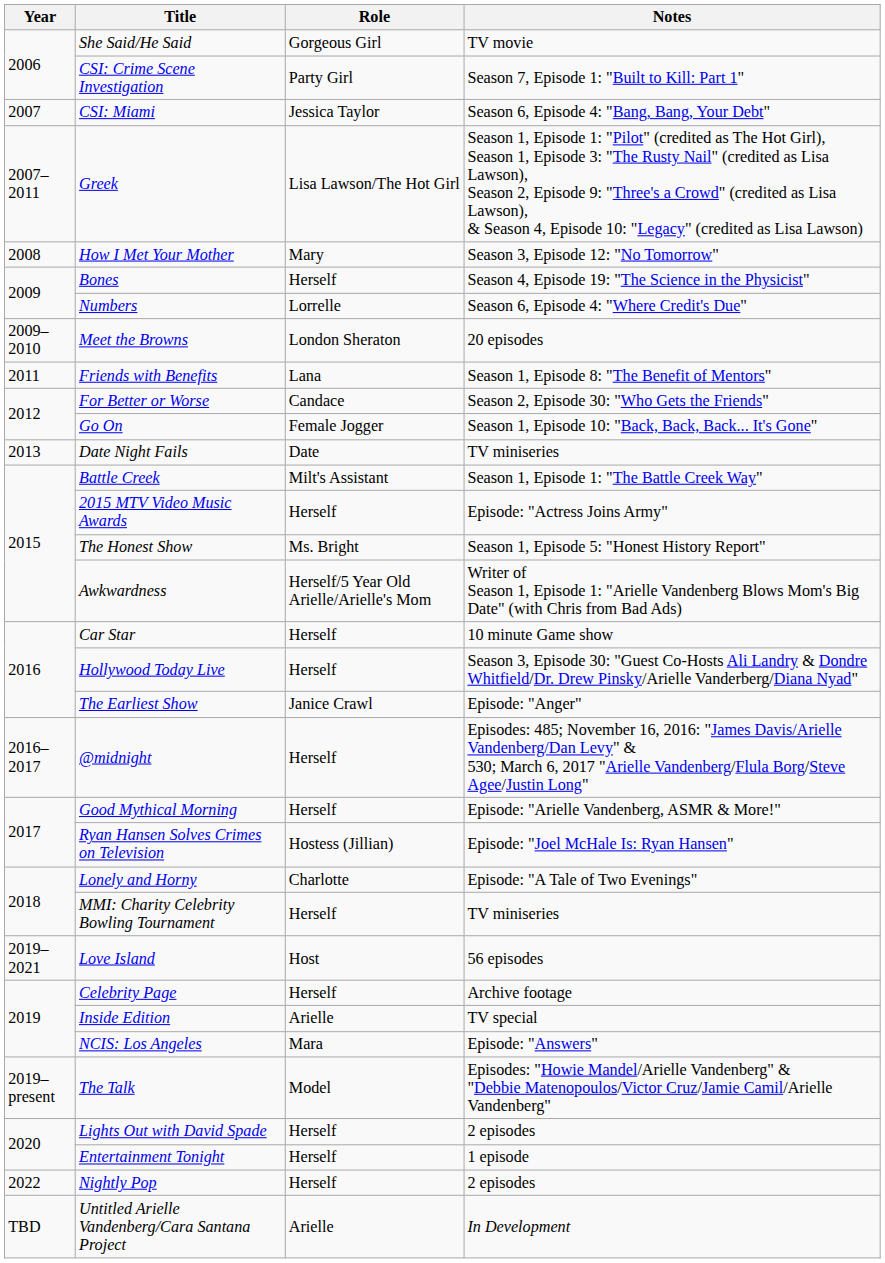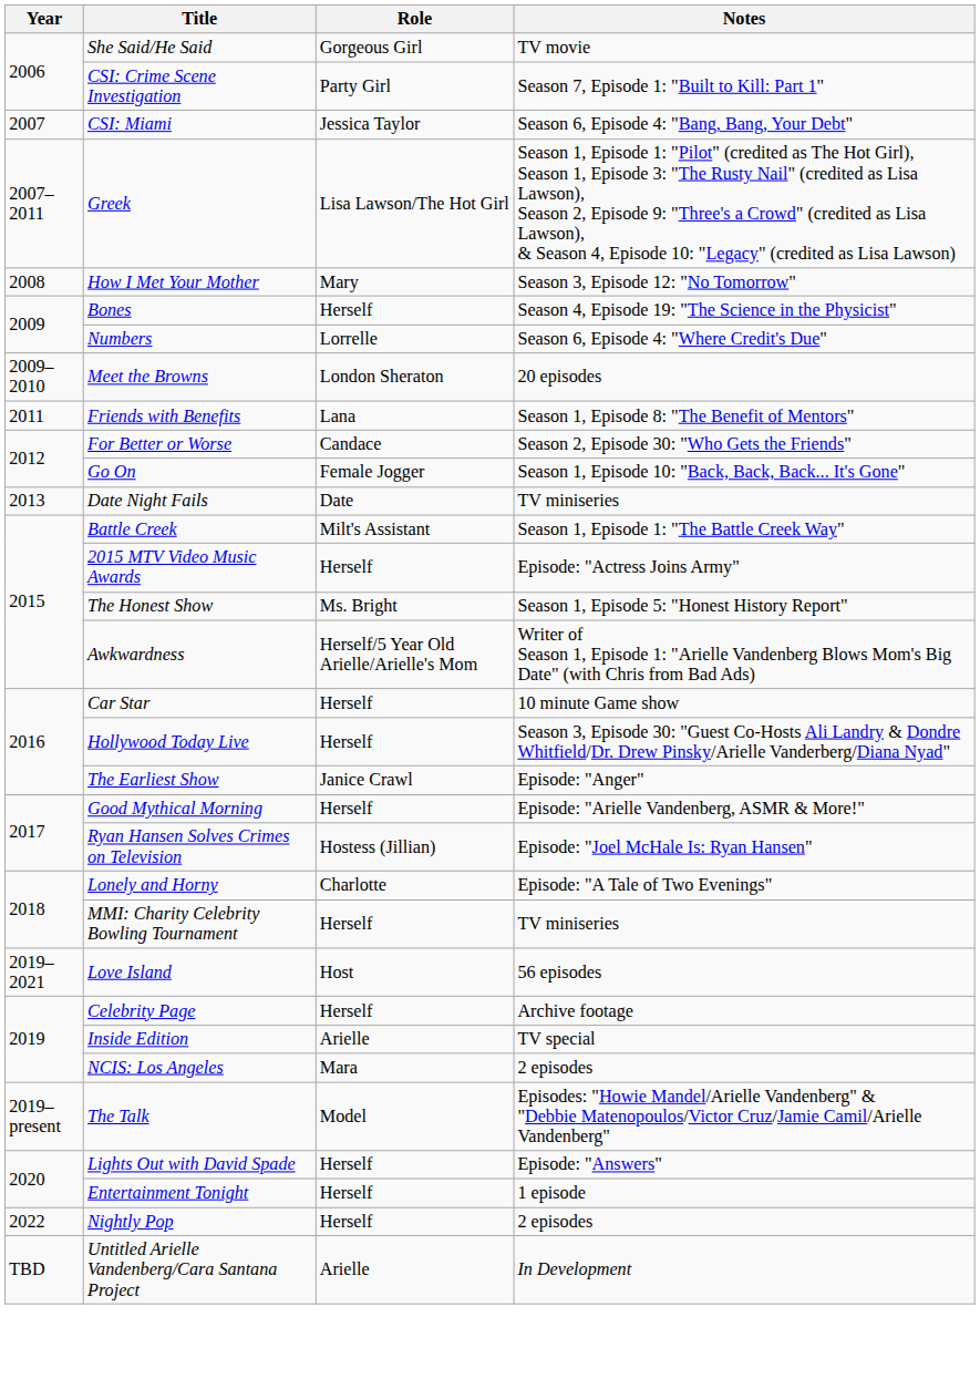- row: 2016–2017 | @midnight | Herself | Episodes: 485; November 16, 2016: "James Davis/Arielle Vandenberg/Dan Levy" & 530; March 6, 2017 "Arielle Vandenberg/Flula Borg/Steve Agee/Justin Long"
NCIS: Los Angeles | Notes: Episode: "Answers" -> 2 episodes
Lights Out with David Spade | Notes: 2 episodes -> Episode: "Answers"
